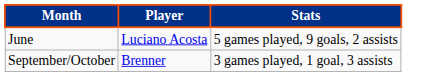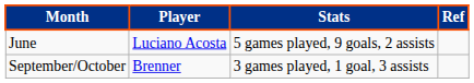+ column: Ref
